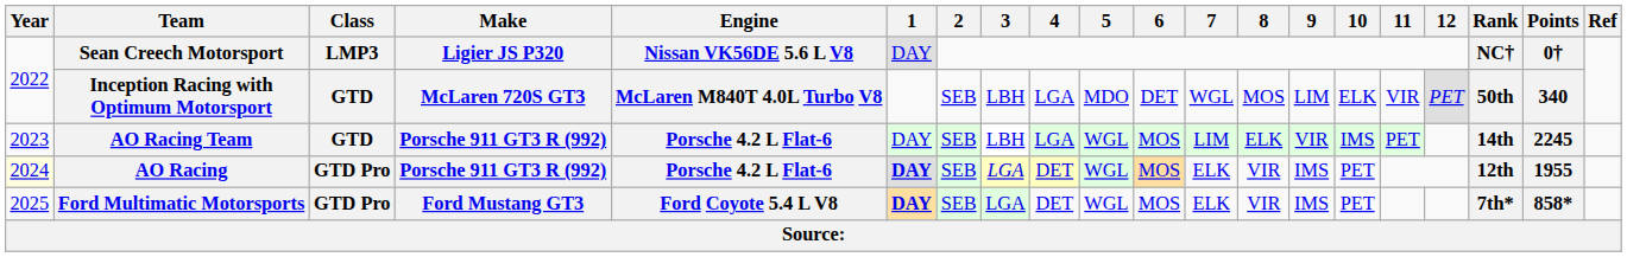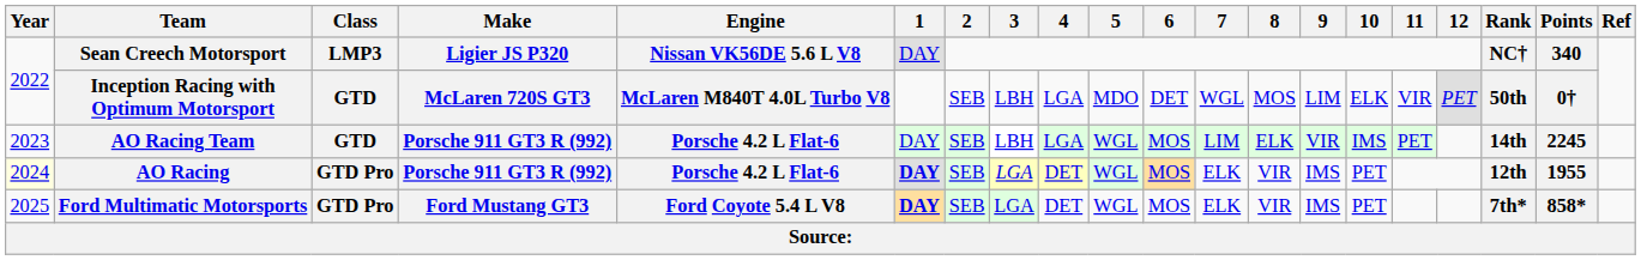Sean Creech Motorsport | Points: 0† -> 340
Inception Racing with Optimum Motorsport | Points: 340 -> 0†
